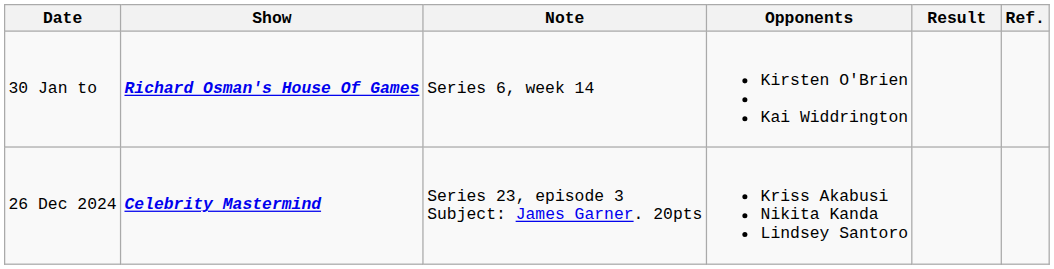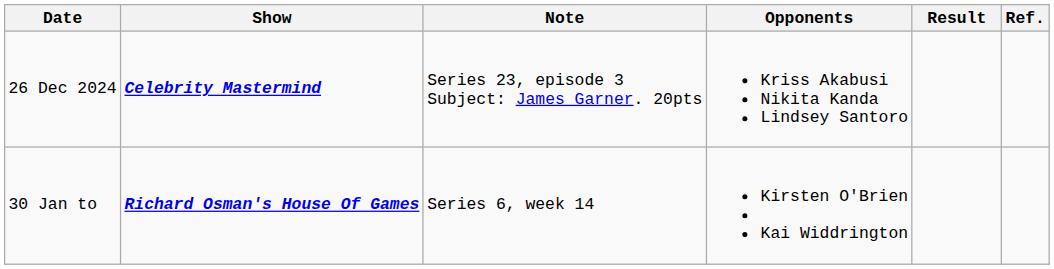rows swapped: 30 Jan to <-> 26 Dec 2024
